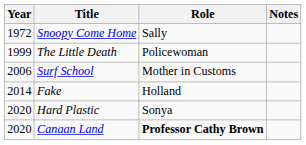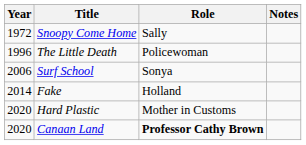The Little Death | Year: 1999 -> 1996
Surf School | Role: Mother in Customs -> Sonya
Hard Plastic | Role: Sonya -> Mother in Customs
